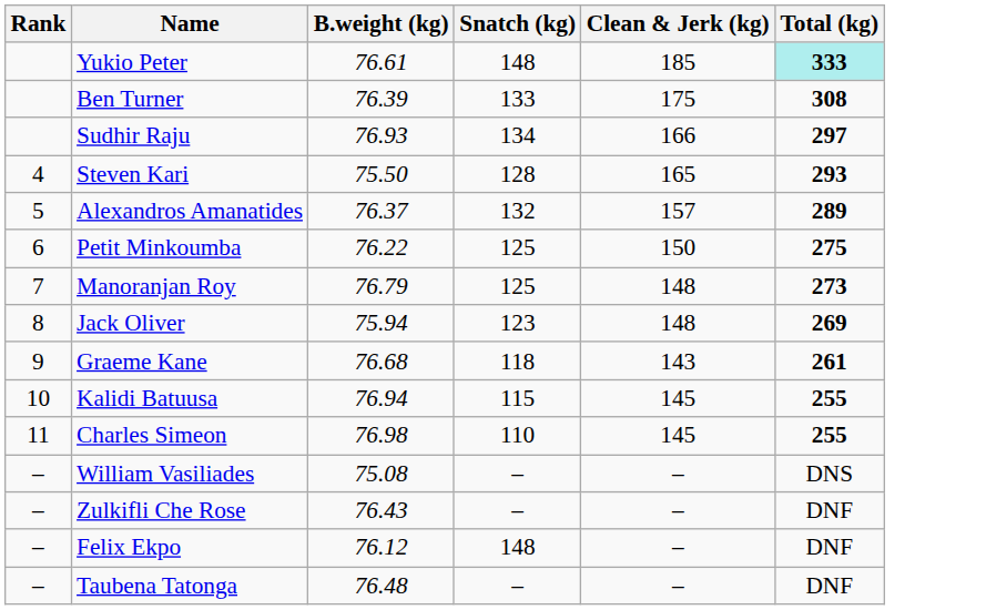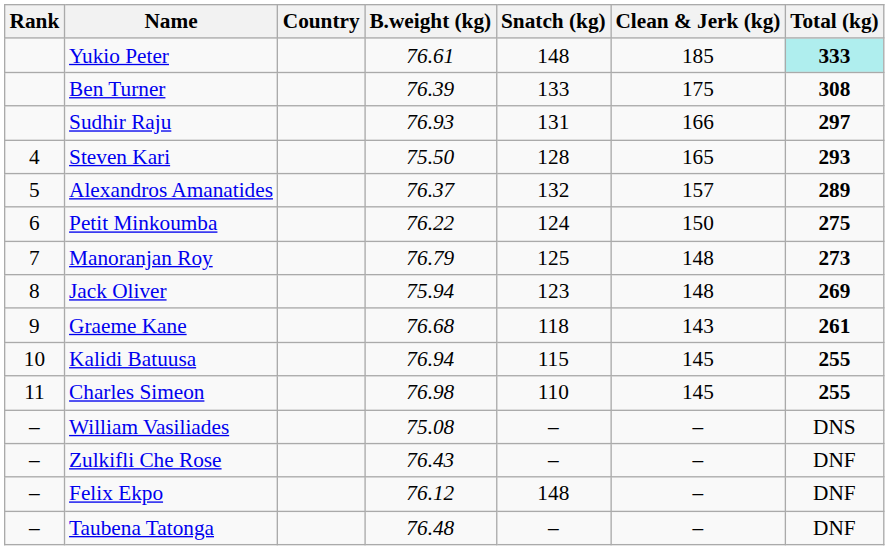+ column: Country
Sudhir Raju | Snatch (kg): 134 -> 131
Petit Minkoumba | Snatch (kg): 125 -> 124
